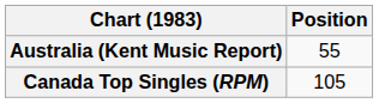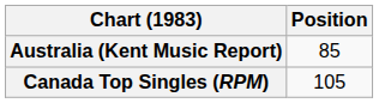Australia (Kent Music Report) | Position: 55 -> 85
